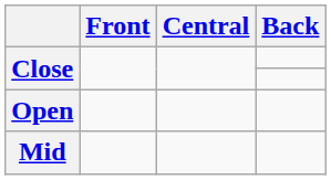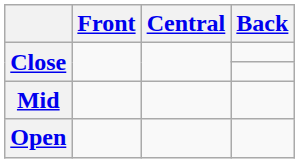rows swapped: Mid <-> Open
